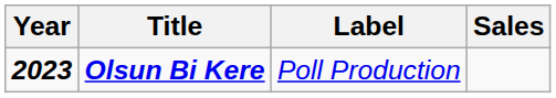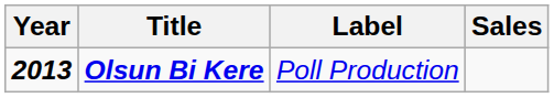Olsun Bi Kere | Year: 2023 -> 2013
